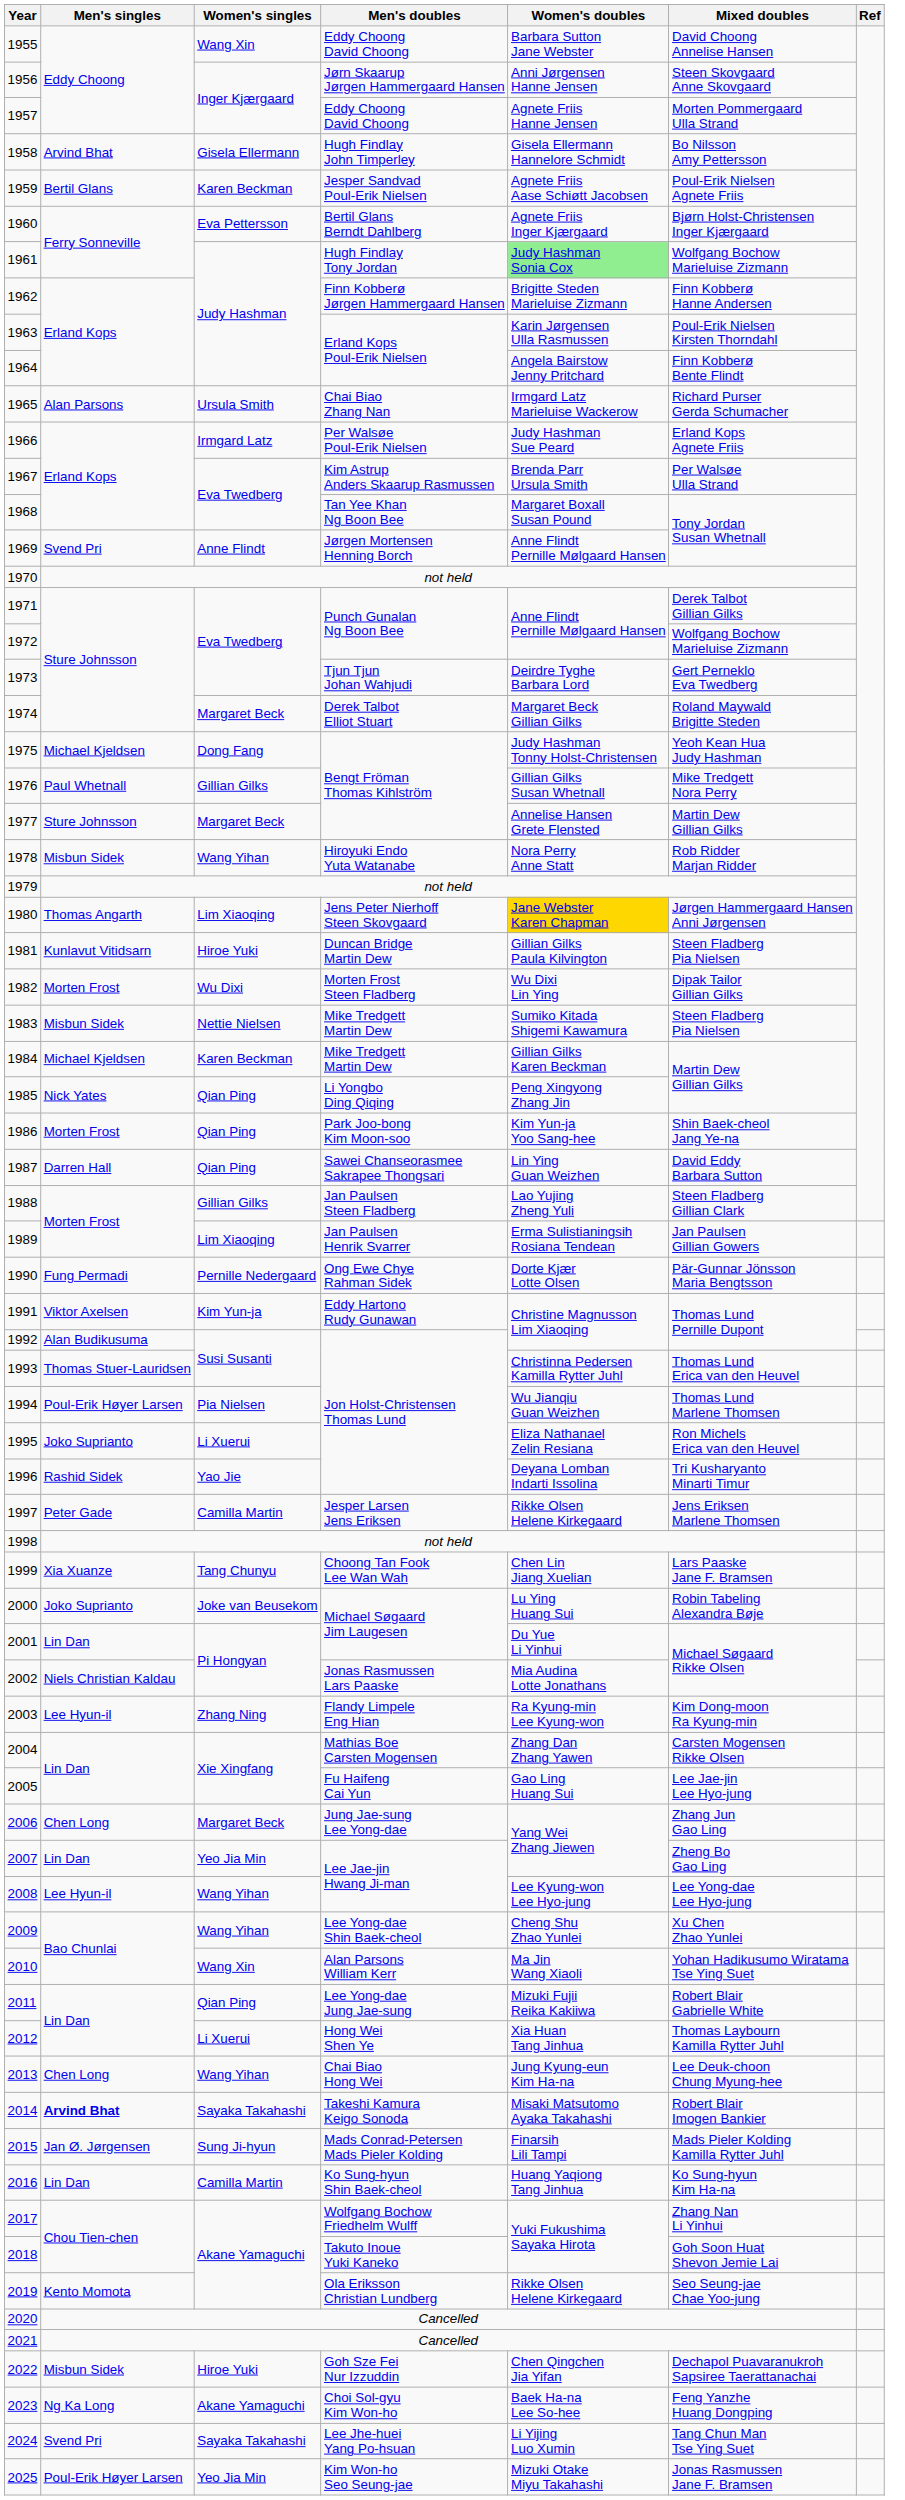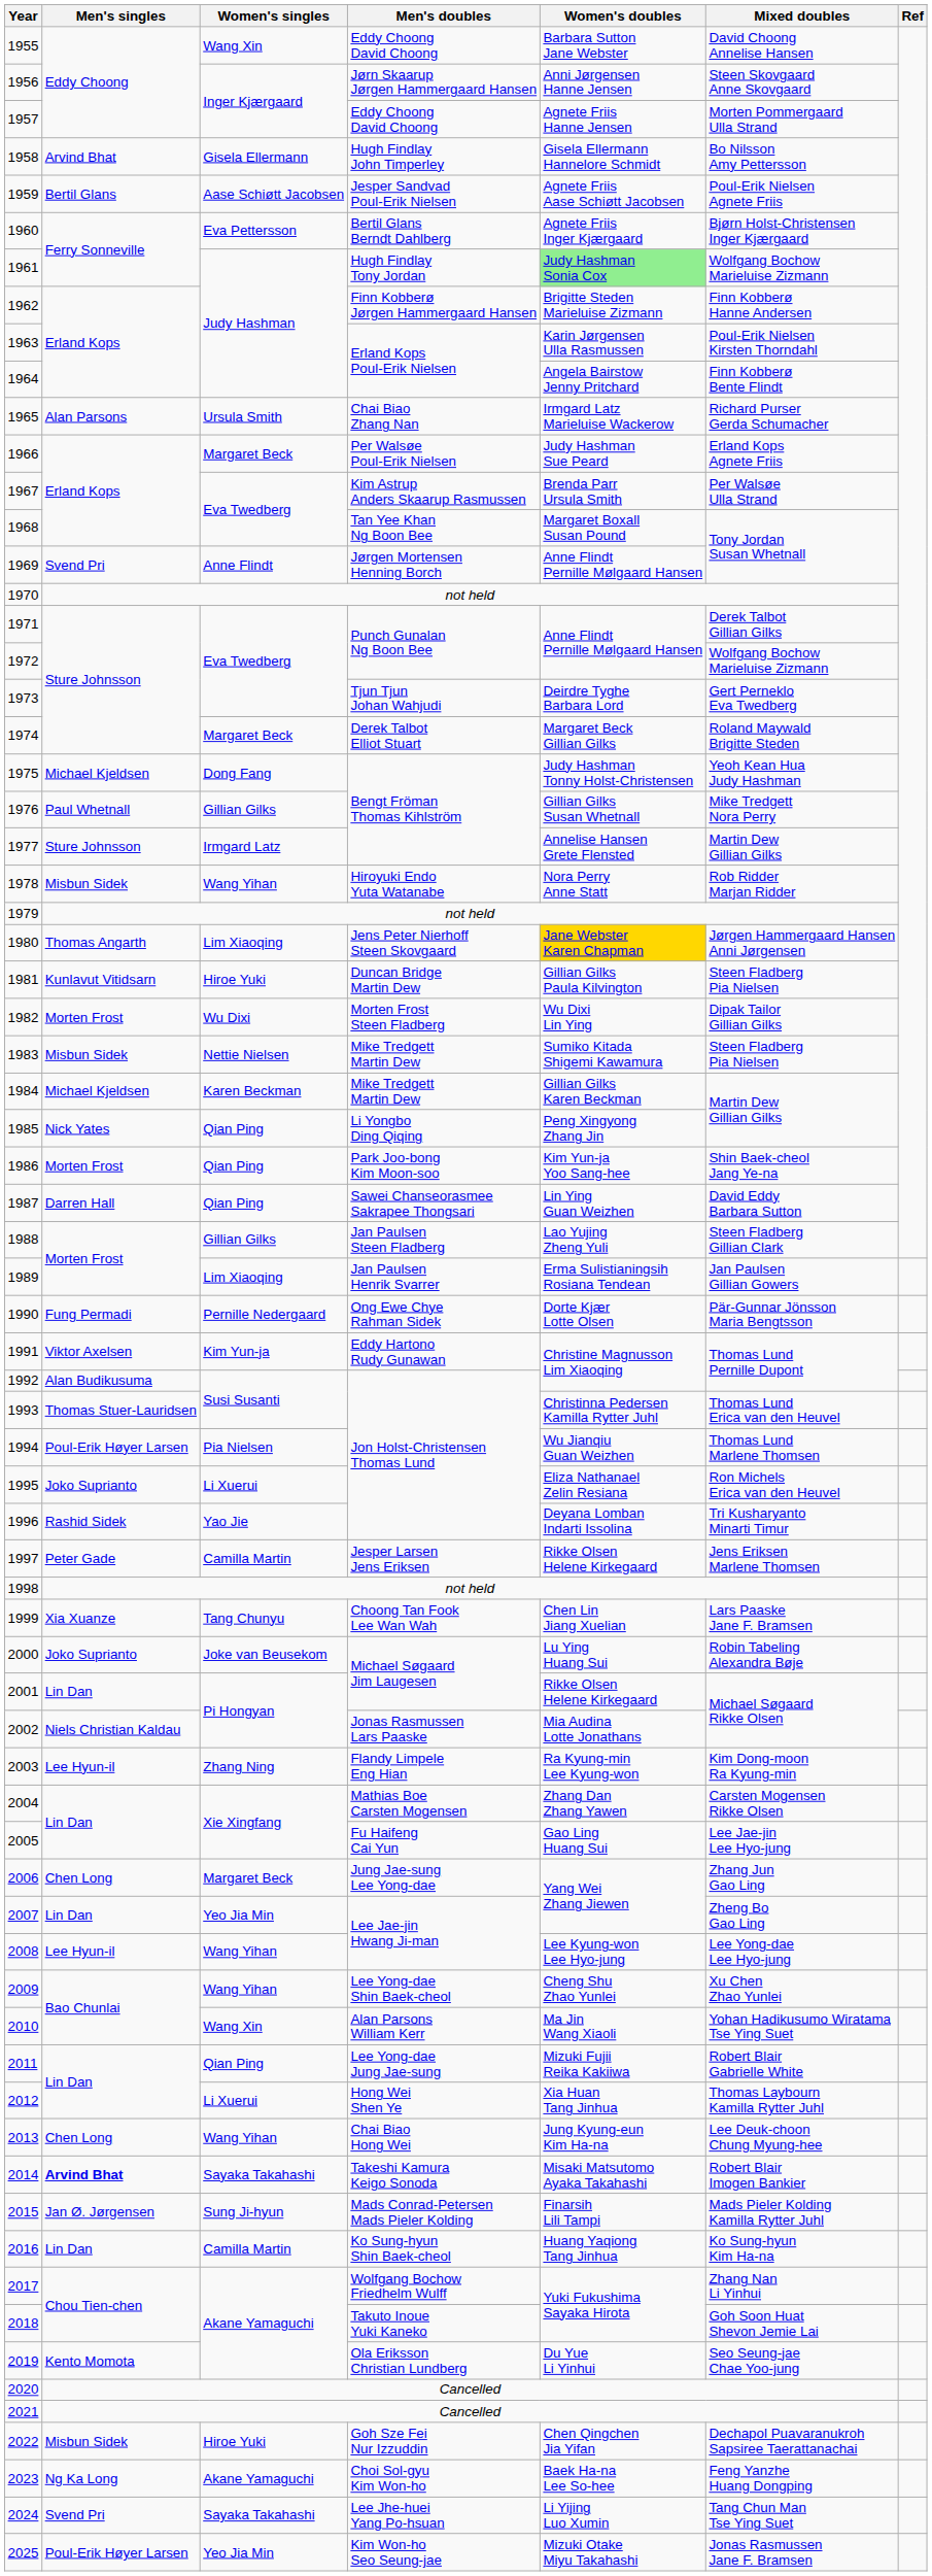1959 | Women's singles: Karen Beckman -> Aase Schiøtt Jacobsen
1966 | Women's singles: Irmgard Latz -> Margaret Beck
1977 | Women's singles: Margaret Beck -> Irmgard Latz
2001 | Women's doubles: Du Yue Li Yinhui -> Rikke Olsen Helene Kirkegaard
2019 | Women's doubles: Rikke Olsen Helene Kirkegaard -> Du Yue Li Yinhui
